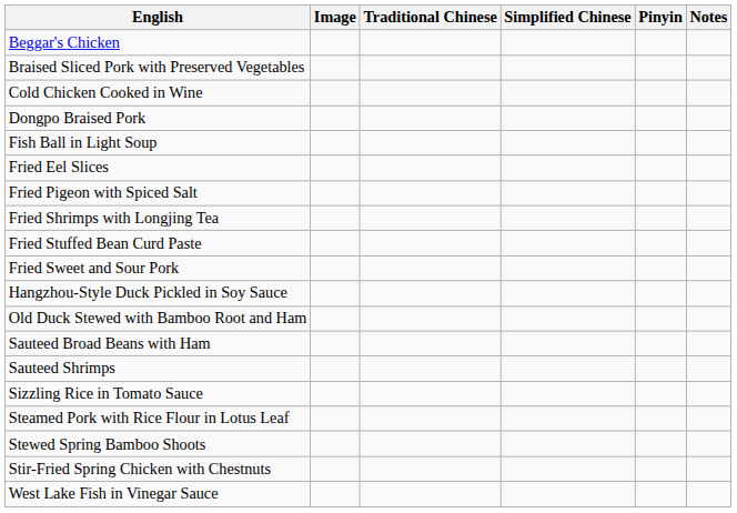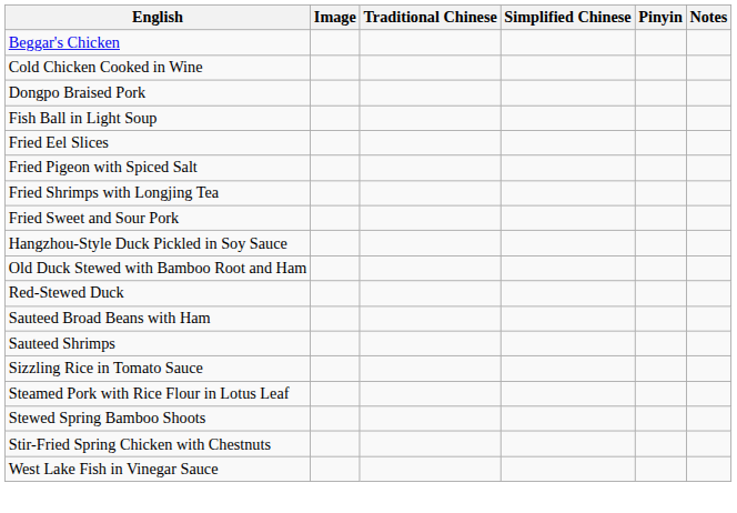- row: Braised Sliced Pork with Preserved Vegetables
- row: Fried Stuffed Bean Curd Paste
+ row: Red-Stewed Duck
